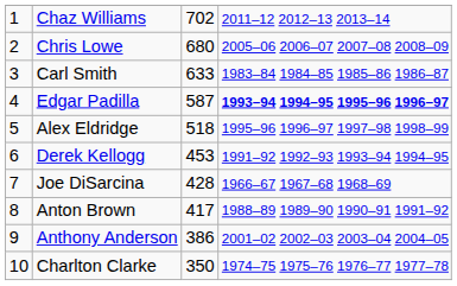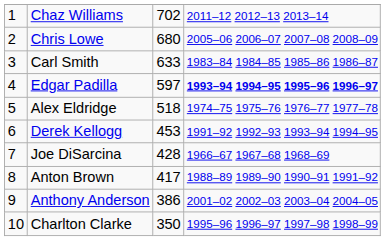Edgar Padilla | column 3: 587 -> 597
Alex Eldridge | column 4: 1995–96 1996–97 1997–98 1998–99 -> 1974–75 1975–76 1976–77 1977–78
Charlton Clarke | column 4: 1974–75 1975–76 1976–77 1977–78 -> 1995–96 1996–97 1997–98 1998–99
